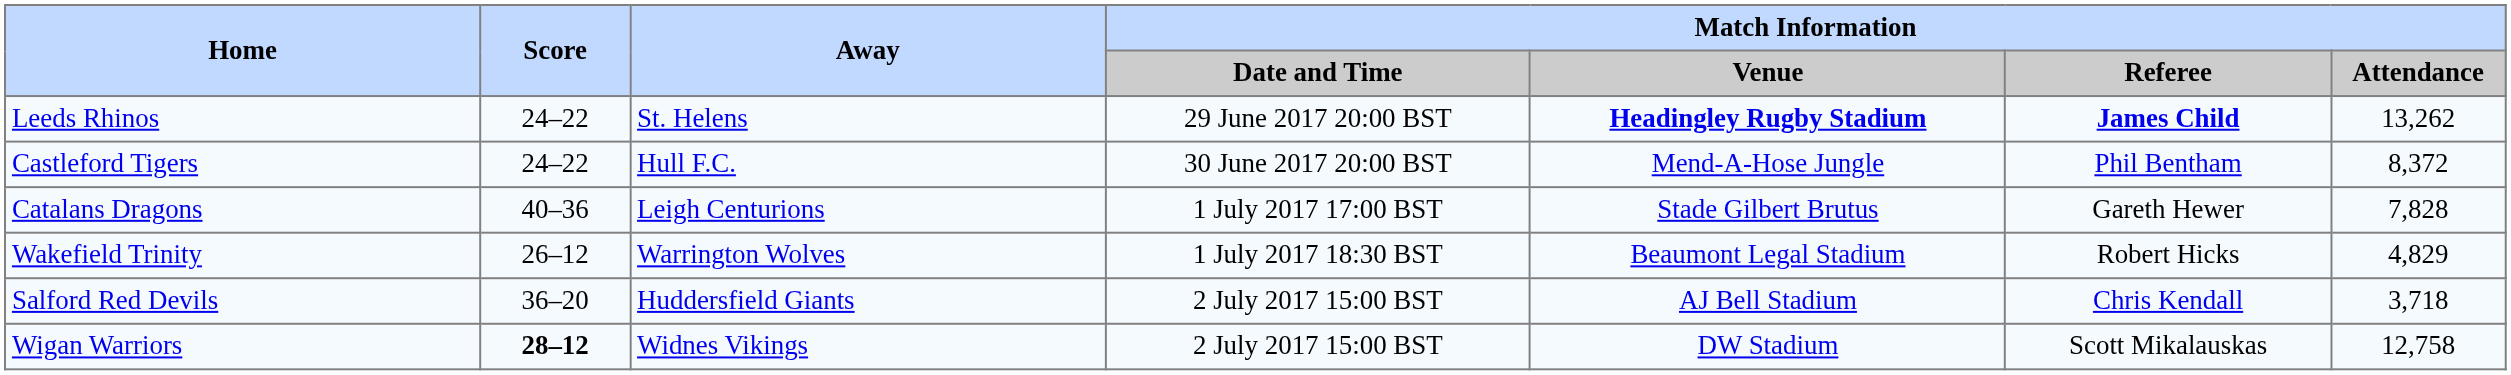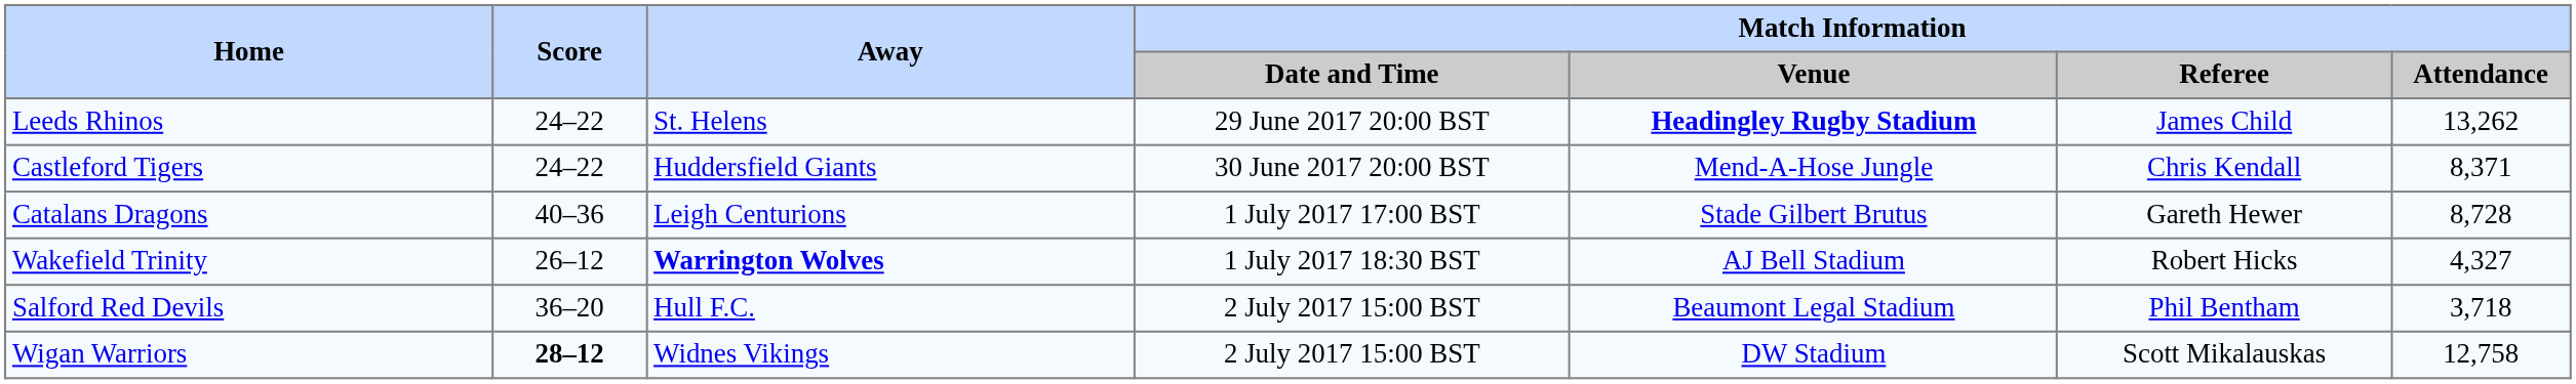Leeds Rhinos | Match Information / Referee: bold -> normal
Castleford Tigers | Away: Hull F.C. -> Huddersfield Giants
Castleford Tigers | Match Information / Referee: Phil Bentham -> Chris Kendall
Castleford Tigers | Match Information / Attendance: 8,372 -> 8,371
Catalans Dragons | Match Information / Attendance: 7,828 -> 8,728
Wakefield Trinity | Away: normal -> bold
Wakefield Trinity | Match Information / Venue: Beaumont Legal Stadium -> AJ Bell Stadium
Wakefield Trinity | Match Information / Attendance: 4,829 -> 4,327
Salford Red Devils | Away: Huddersfield Giants -> Hull F.C.
Salford Red Devils | Match Information / Venue: AJ Bell Stadium -> Beaumont Legal Stadium
Salford Red Devils | Match Information / Referee: Chris Kendall -> Phil Bentham
